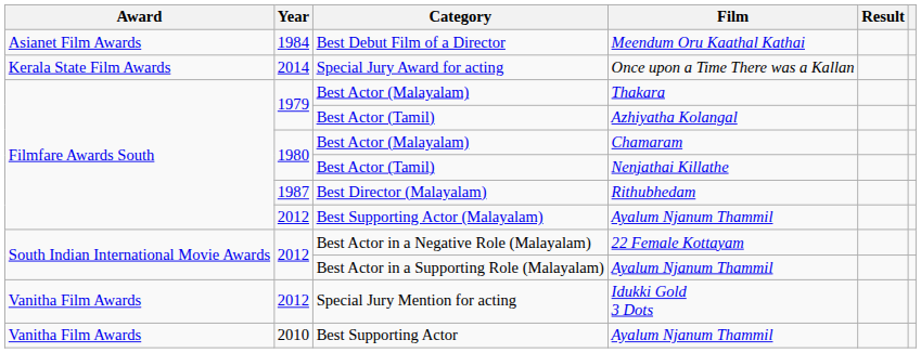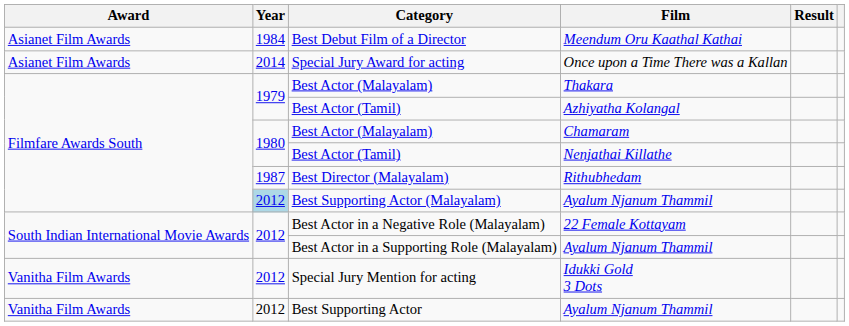Special Jury Award for acting | Award: Kerala State Film Awards -> Asianet Film Awards
Best Supporting Actor (Malayalam) | Year: no background -> lightblue background
Best Supporting Actor | Year: 2010 -> 2012
